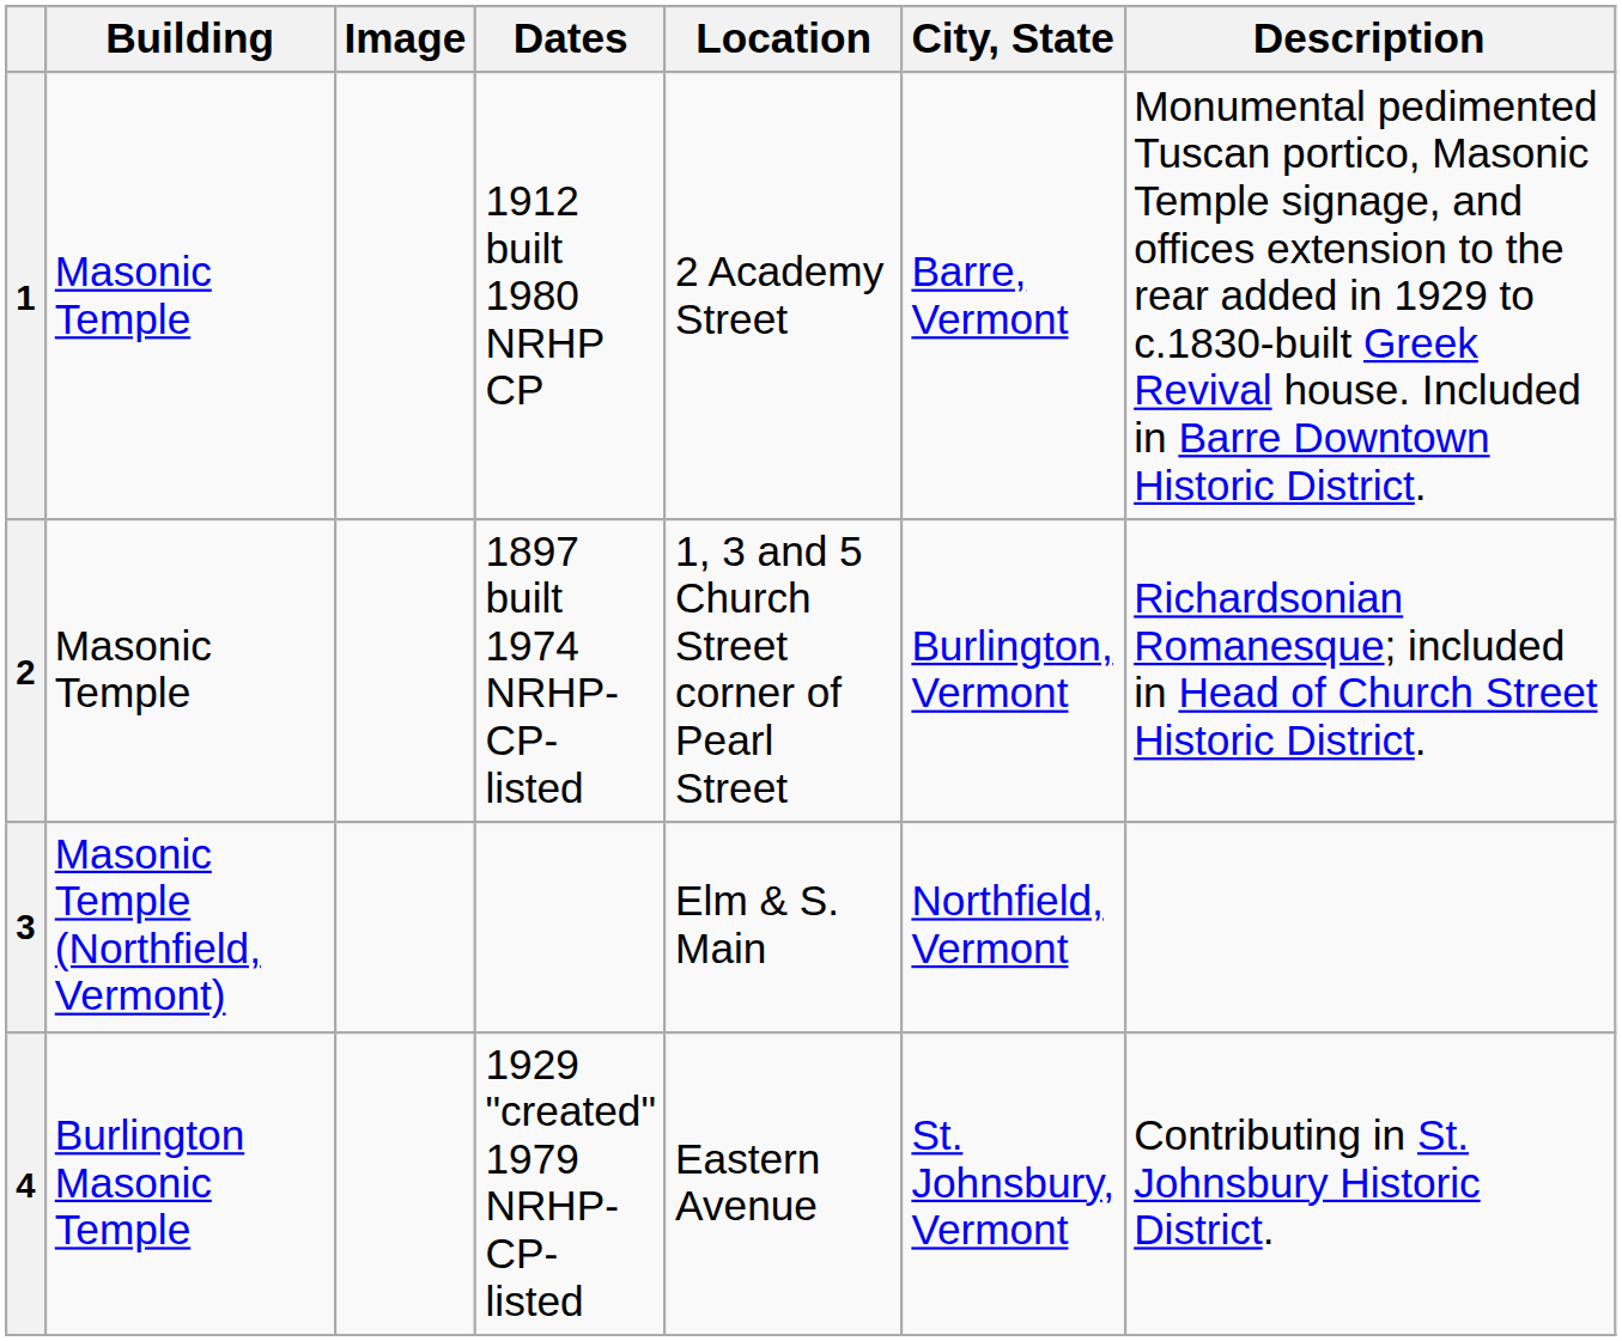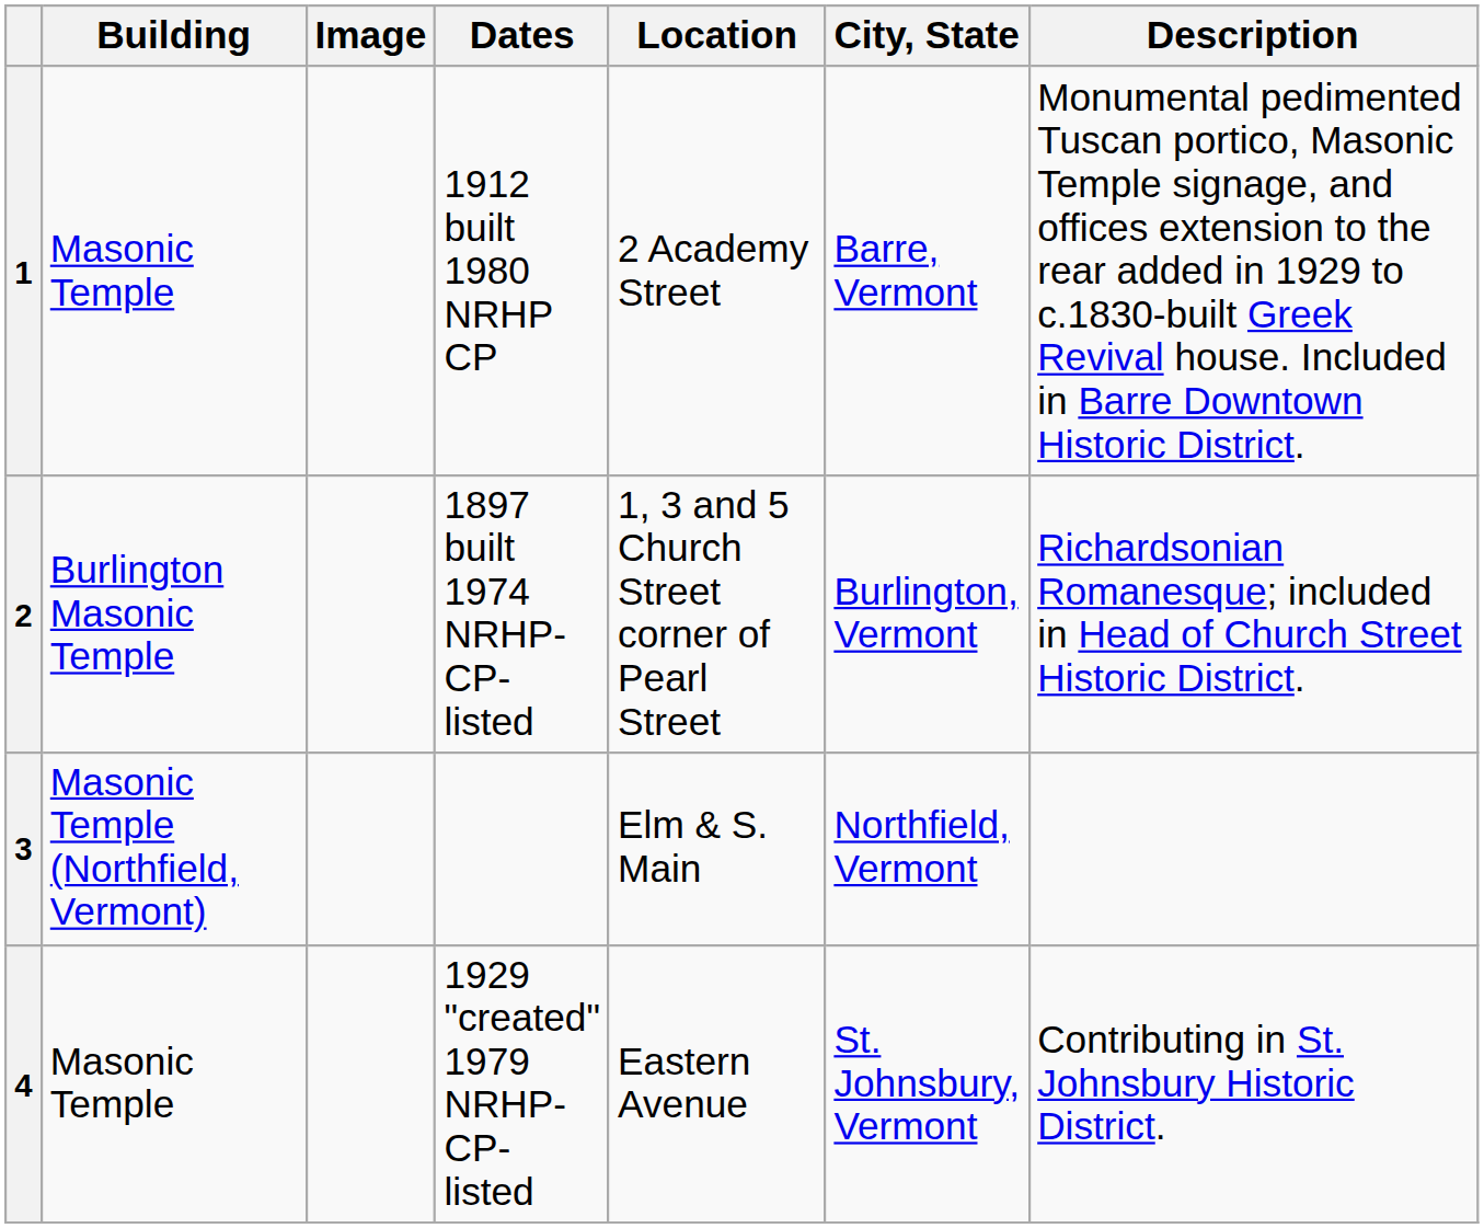2 | Building: Masonic Temple -> Burlington Masonic Temple
4 | Building: Burlington Masonic Temple -> Masonic Temple
